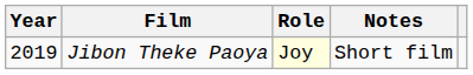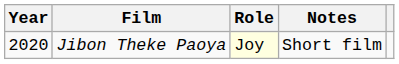Jibon Theke Paoya | Year: 2019 -> 2020
